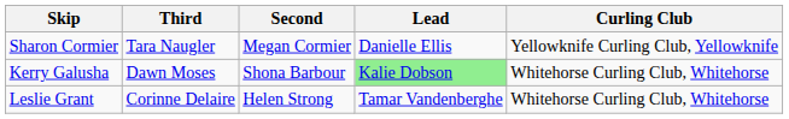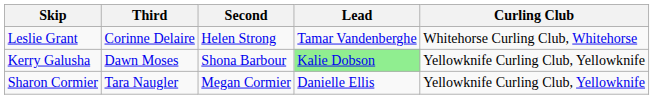rows swapped: Sharon Cormier <-> Leslie Grant
Kerry Galusha | Curling Club: Whitehorse Curling Club, Whitehorse -> Yellowknife Curling Club, Yellowknife
